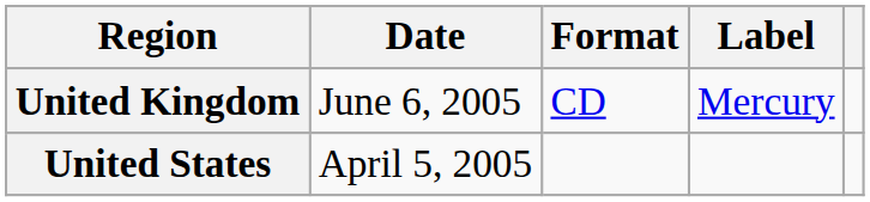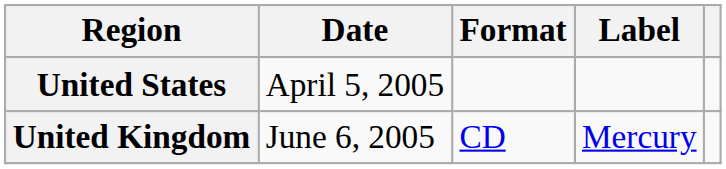rows swapped: United States <-> United Kingdom
